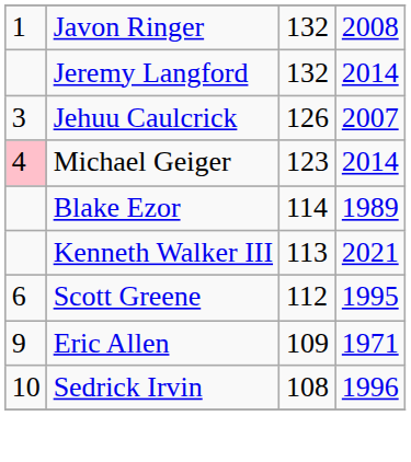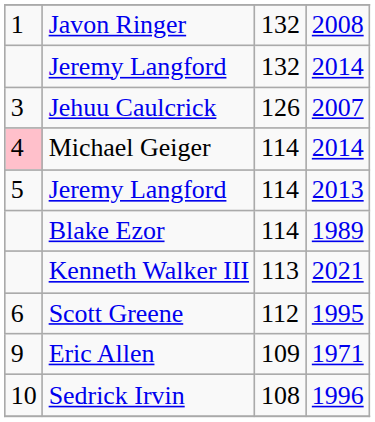Michael Geiger | column 3: 123 -> 114
+ row: 5 | Jeremy Langford | 114 | 2013
